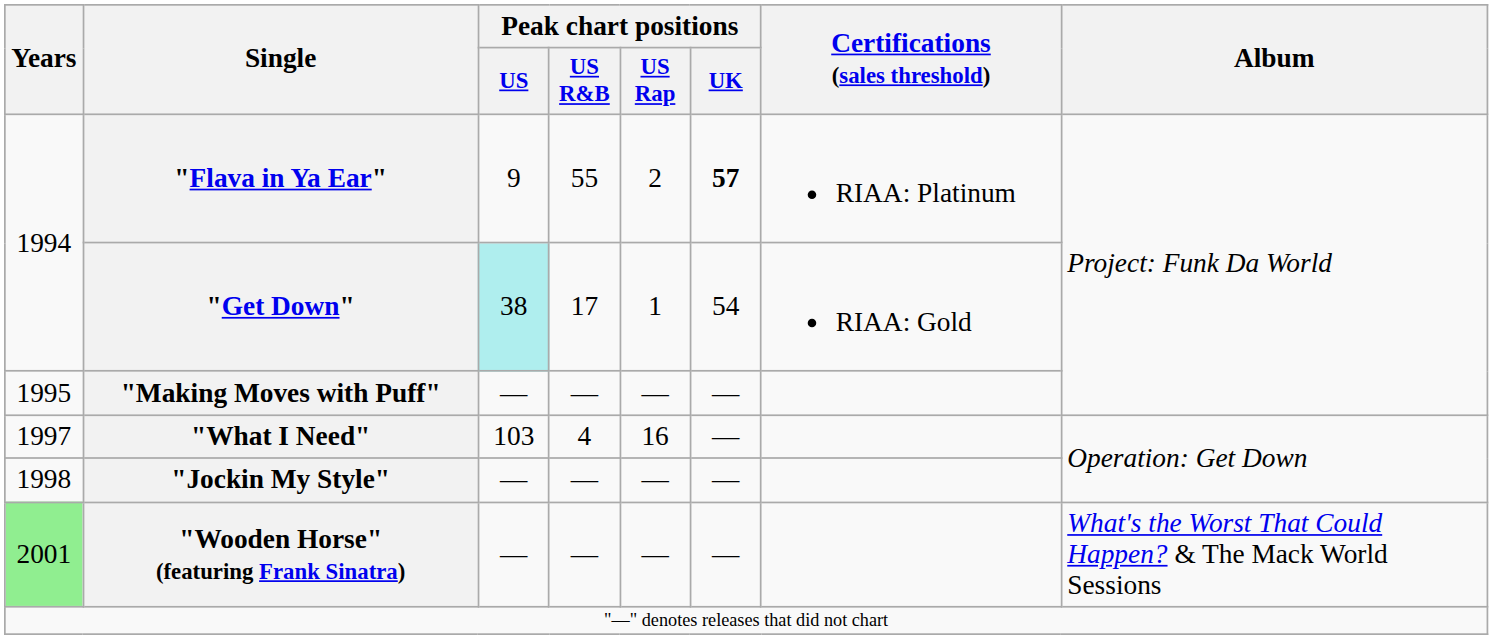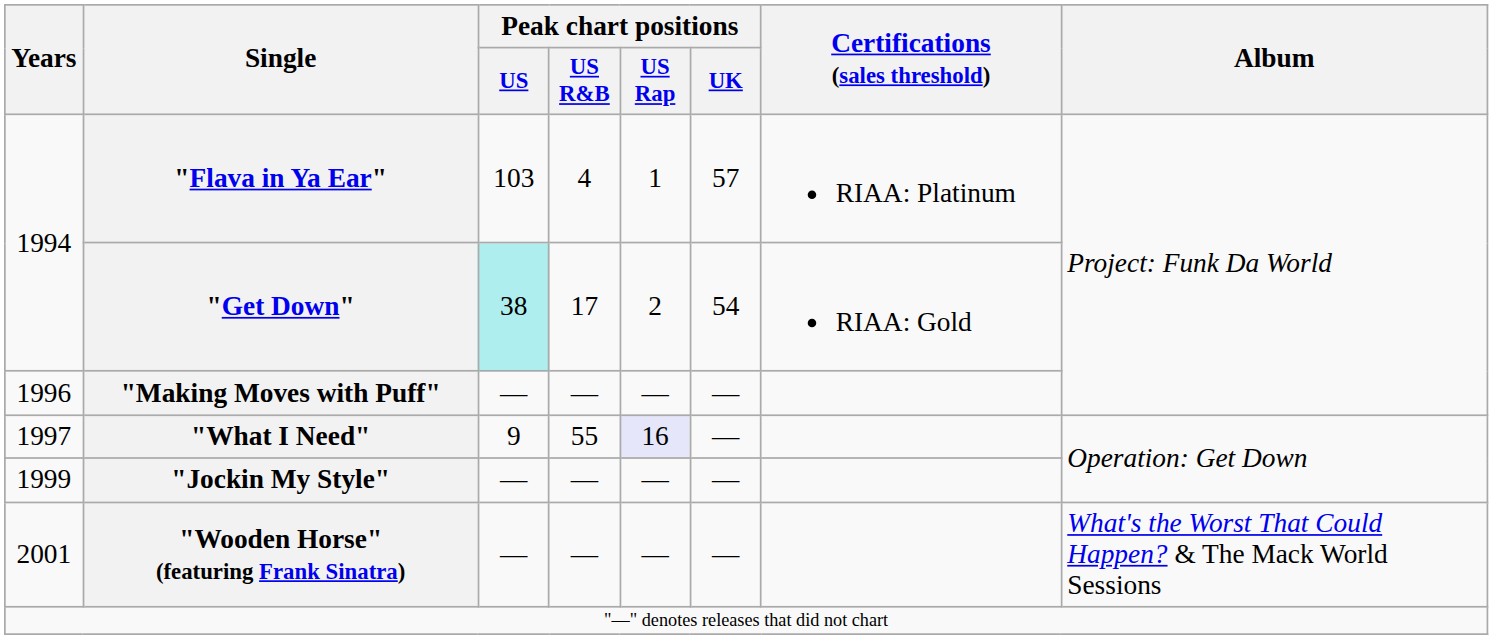"Flava in Ya Ear" | Peak chart positions / US: 9 -> 103
"Flava in Ya Ear" | Peak chart positions / US R&B: 55 -> 4
"Flava in Ya Ear" | Peak chart positions / US Rap: 2 -> 1
"Flava in Ya Ear" | Peak chart positions / UK: bold -> normal
"Get Down" | Peak chart positions / US Rap: 1 -> 2
"Making Moves with Puff" | Years: 1995 -> 1996
"What I Need" | Peak chart positions / US: 103 -> 9
"What I Need" | Peak chart positions / US R&B: 4 -> 55
"What I Need" | Peak chart positions / US Rap: no background -> lavender background
"Jockin My Style" | Years: 1998 -> 1999
"Wooden Horse" (featuring Frank Sinatra) | Years: lightgreen background -> no background
